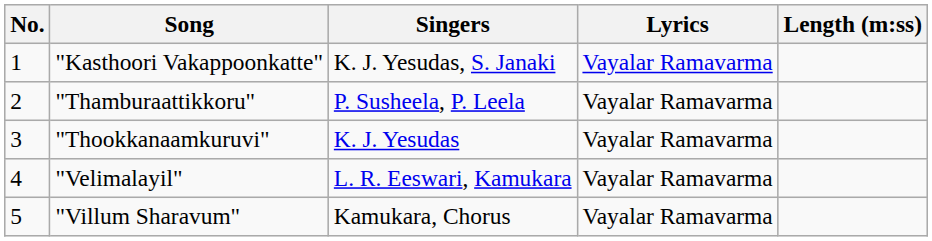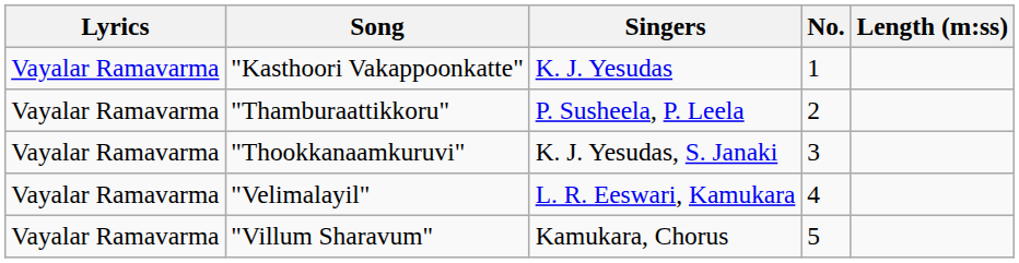columns swapped: No. <-> Lyrics
"Kasthoori Vakappoonkatte" | Singers: K. J. Yesudas, S. Janaki -> K. J. Yesudas
"Thookkanaamkuruvi" | Singers: K. J. Yesudas -> K. J. Yesudas, S. Janaki
